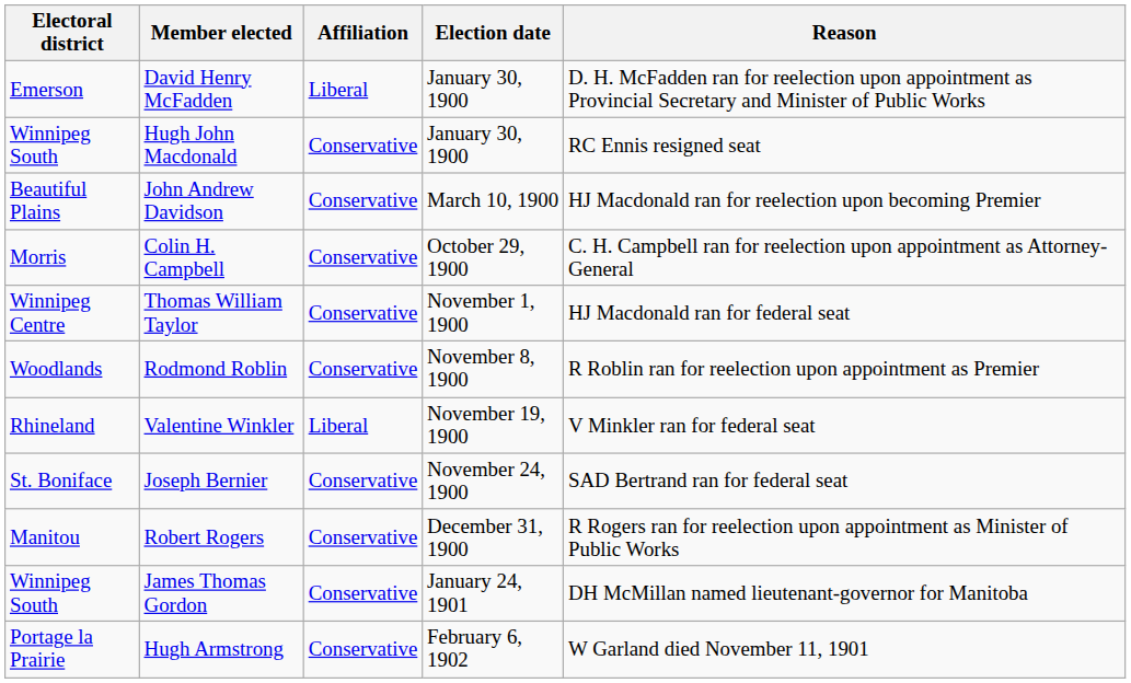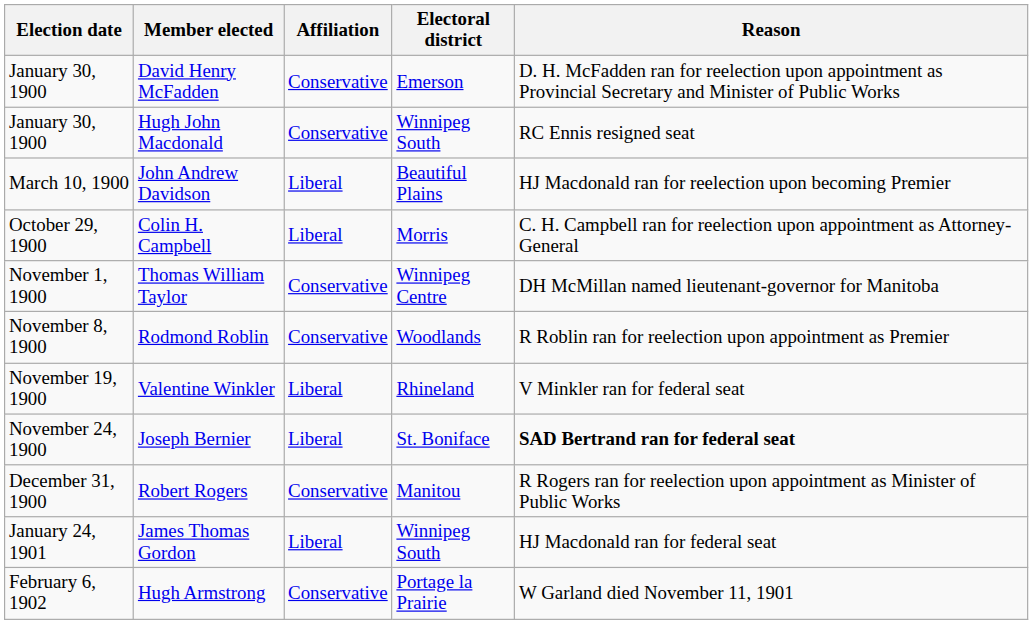columns swapped: Electoral district <-> Election date
David Henry McFadden | Affiliation: Liberal -> Conservative
John Andrew Davidson | Affiliation: Conservative -> Liberal
Colin H. Campbell | Affiliation: Conservative -> Liberal
Thomas William Taylor | Reason: HJ Macdonald ran for federal seat -> DH McMillan named lieutenant-governor for Manitoba
Joseph Bernier | Affiliation: Conservative -> Liberal
Joseph Bernier | Reason: normal -> bold
James Thomas Gordon | Affiliation: Conservative -> Liberal
James Thomas Gordon | Reason: DH McMillan named lieutenant-governor for Manitoba -> HJ Macdonald ran for federal seat
